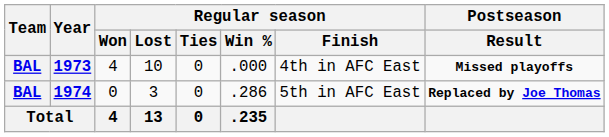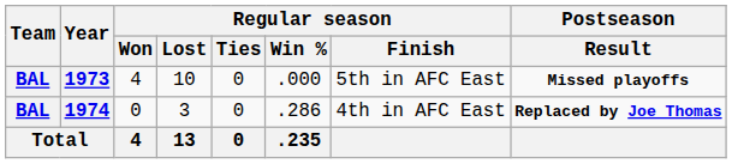1973 | Regular season / Finish: 4th in AFC East -> 5th in AFC East
1974 | Regular season / Finish: 5th in AFC East -> 4th in AFC East
